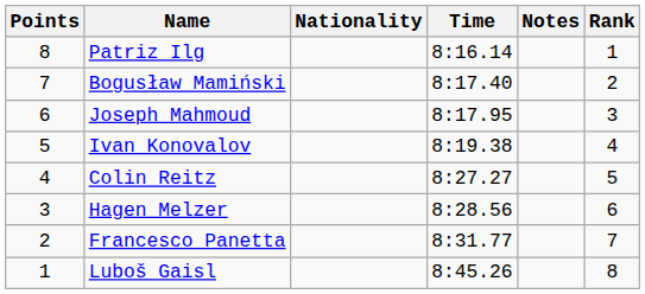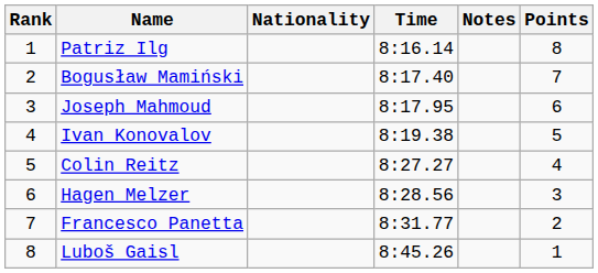columns swapped: Rank <-> Points
